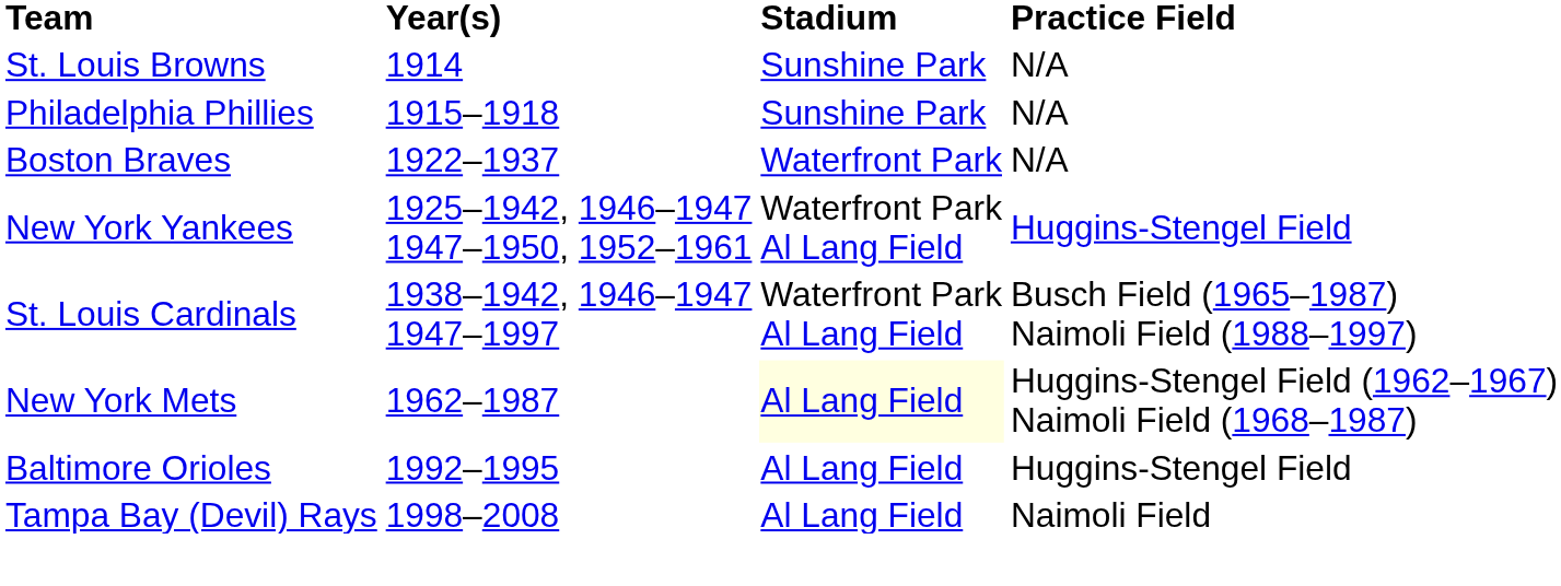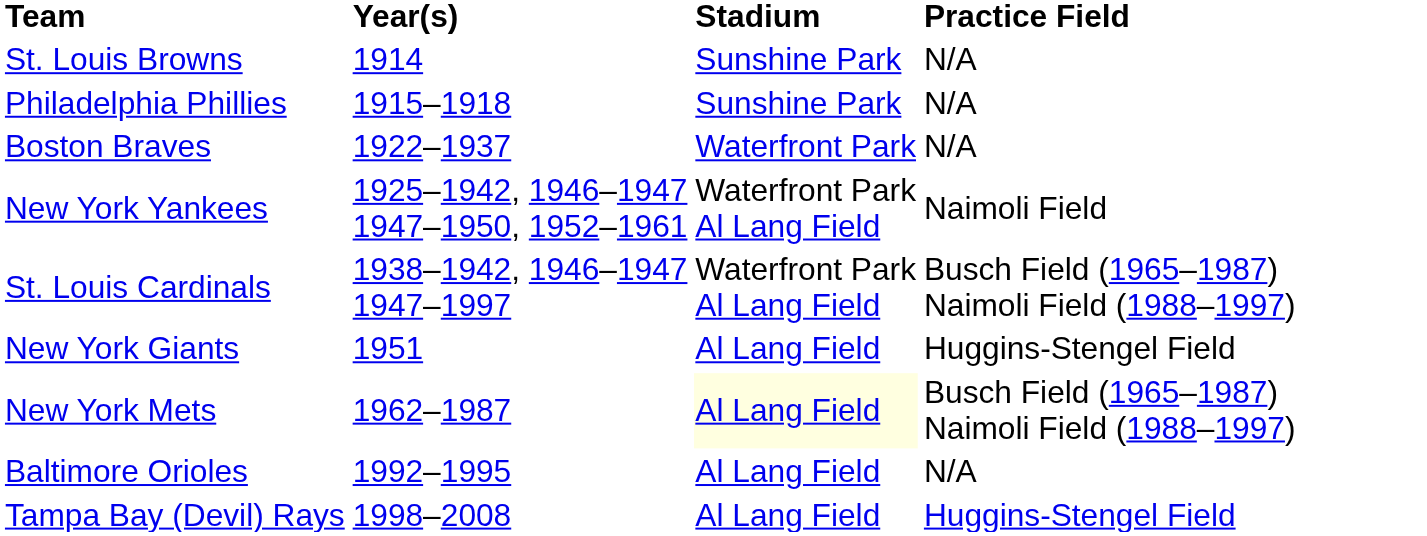New York Yankees | Practice Field: Huggins-Stengel Field -> Naimoli Field
+ row: New York Giants | 1951 | Al Lang Field | Huggins-Stengel Field
New York Mets | Practice Field: Huggins-Stengel Field (1962–1967) Naimoli Field (1968–1987) -> Busch Field (1965–1987) Naimoli Field (1988–1997)
Baltimore Orioles | Practice Field: Huggins-Stengel Field -> N/A
Tampa Bay (Devil) Rays | Practice Field: Naimoli Field -> Huggins-Stengel Field
